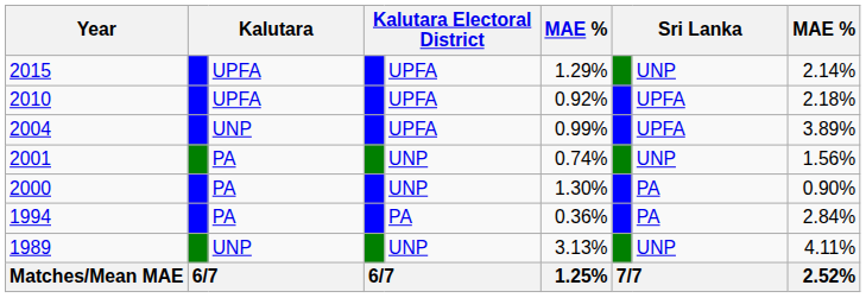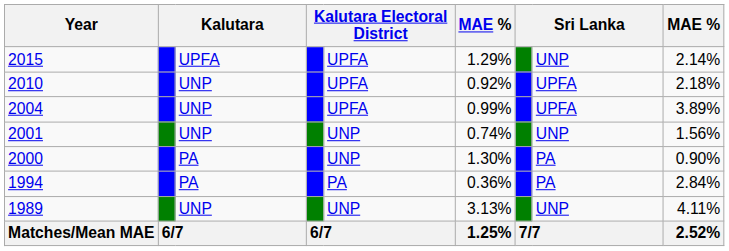2010 | column 3: UPFA -> UNP
2001 | column 3: PA -> UNP
